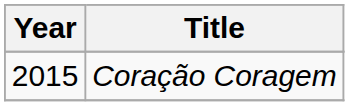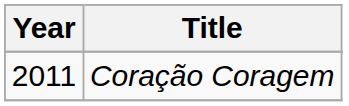Coração Coragem | Year: 2015 -> 2011
